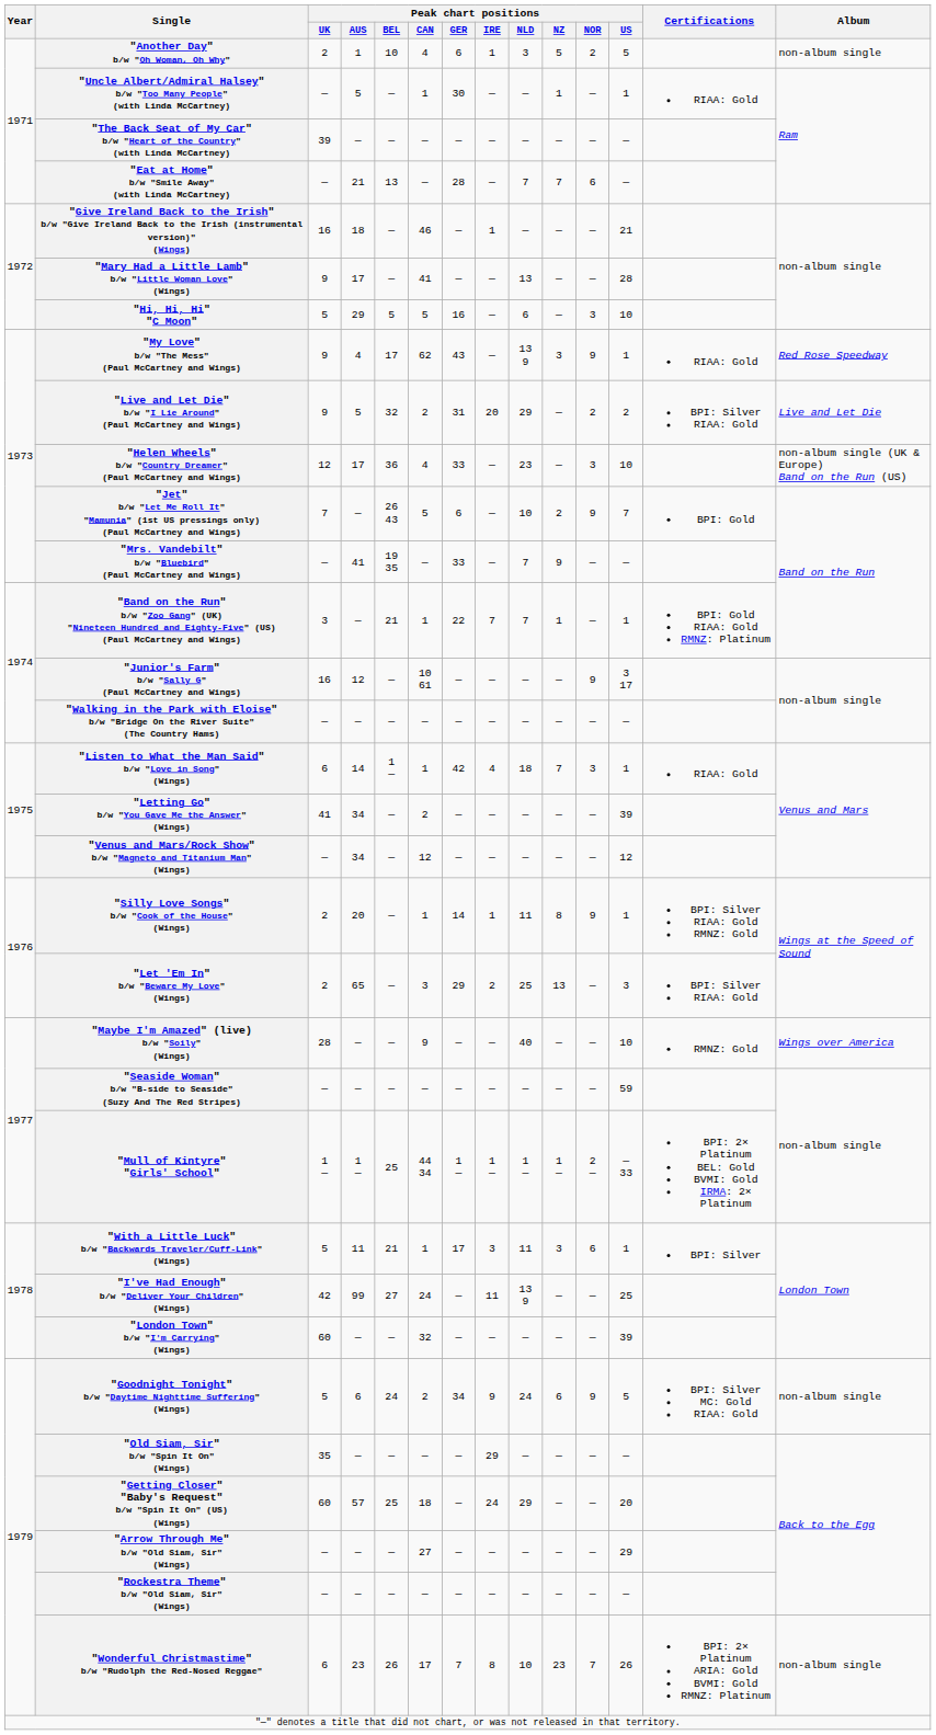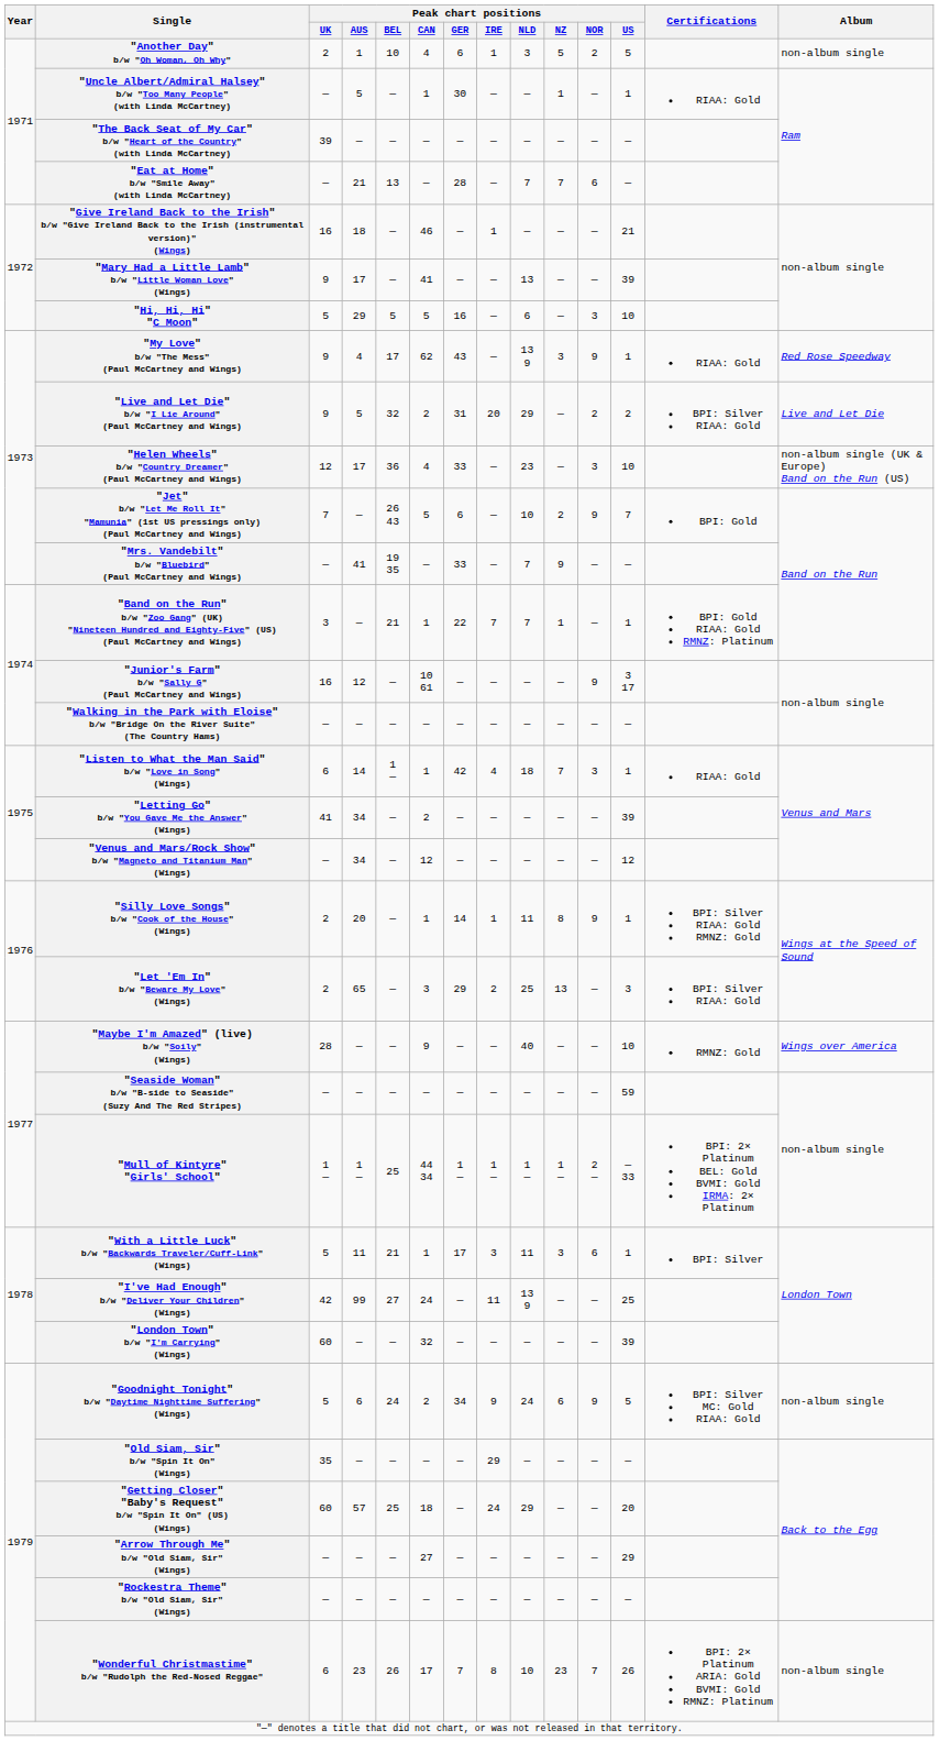"Mary Had a Little Lamb" b/w "Little Woman Love" (Wings) | Peak chart positions / US: 28 -> 39
